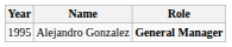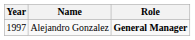Alejandro Gonzalez | Year: 1995 -> 1997
